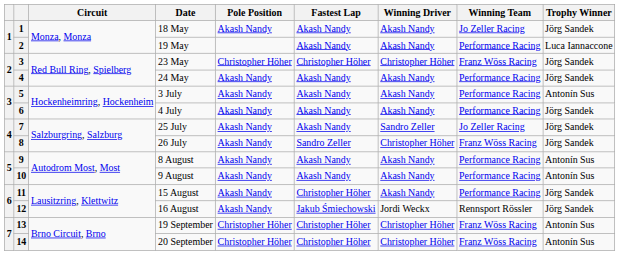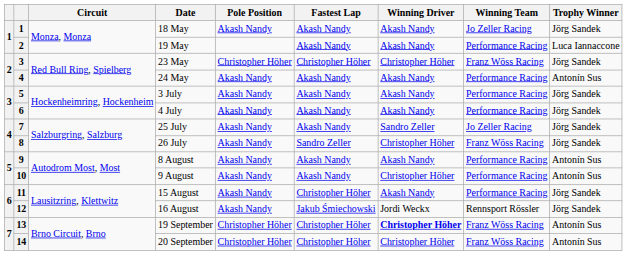24 May | Trophy Winner: Jörg Sandek -> Antonín Sus
3 July | Trophy Winner: Antonín Sus -> Jörg Sandek
9 August | Winning Driver: Akash Nandy -> Christopher Höher
19 September | Winning Driver: normal -> bold
